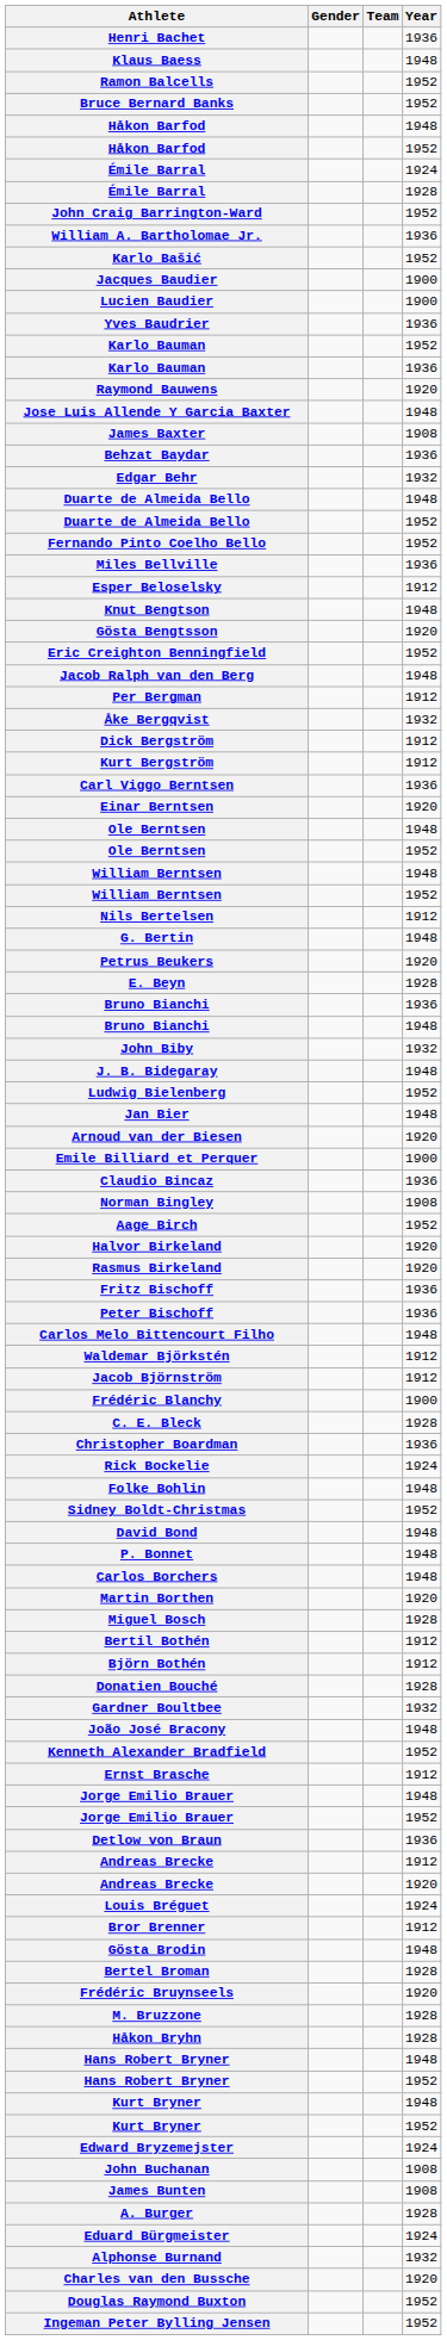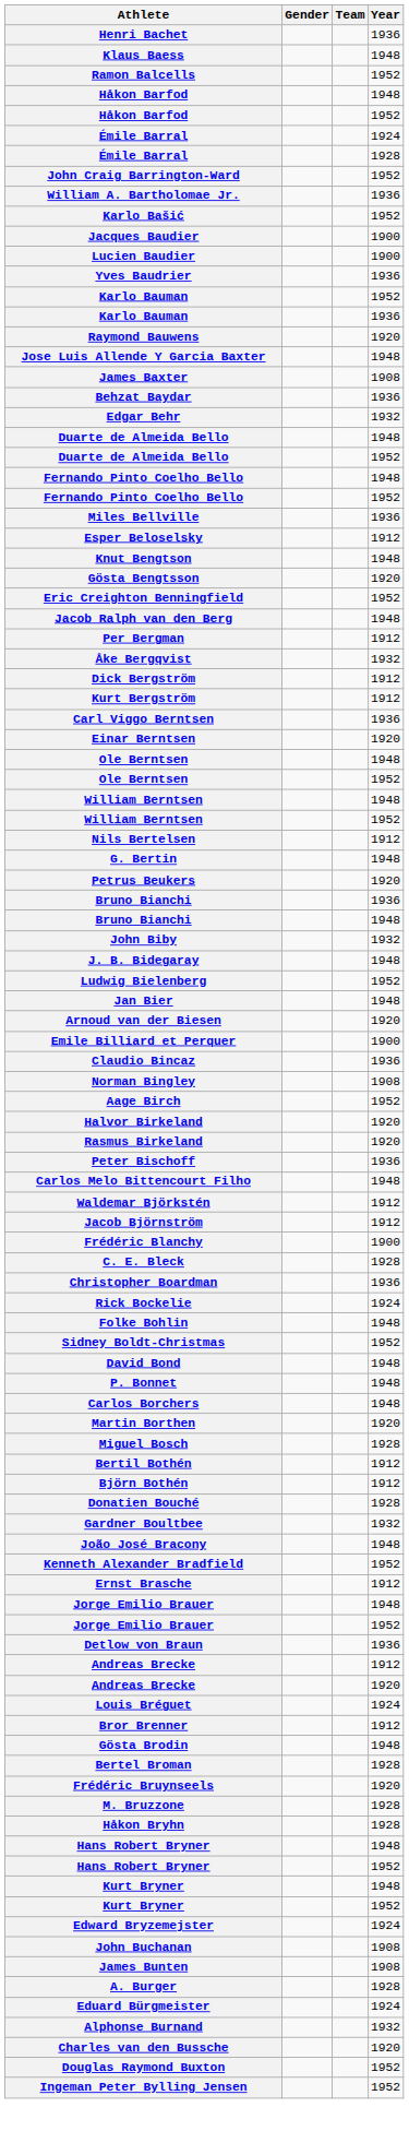- row: Bruce Bernard Banks | 1952
+ row: Fernando Pinto Coelho Bello | 1948
- row: E. Beyn | 1928
- row: Fritz Bischoff | 1936
